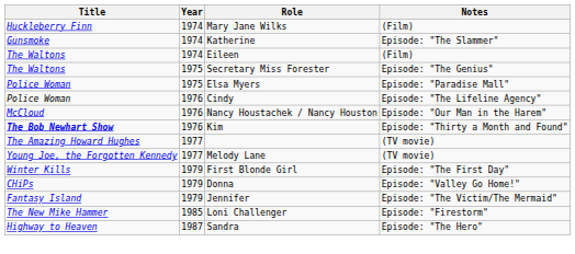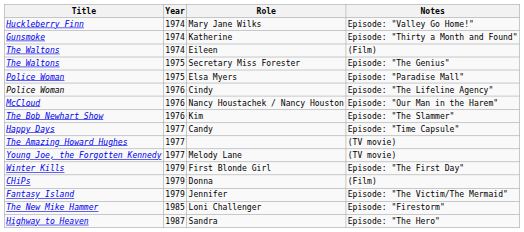Mary Jane Wilks | Notes: (Film) -> Episode: "Valley Go Home!"
Katherine | Notes: Episode: "The Slammer" -> Episode: "Thirty a Month and Found"
Kim | Title: bold -> normal
Kim | Notes: Episode: "Thirty a Month and Found" -> Episode: "The Slammer"
+ row: Happy Days | 1977 | Candy | Episode: "Time Capsule"
Donna | Notes: Episode: "Valley Go Home!" -> (Film)
